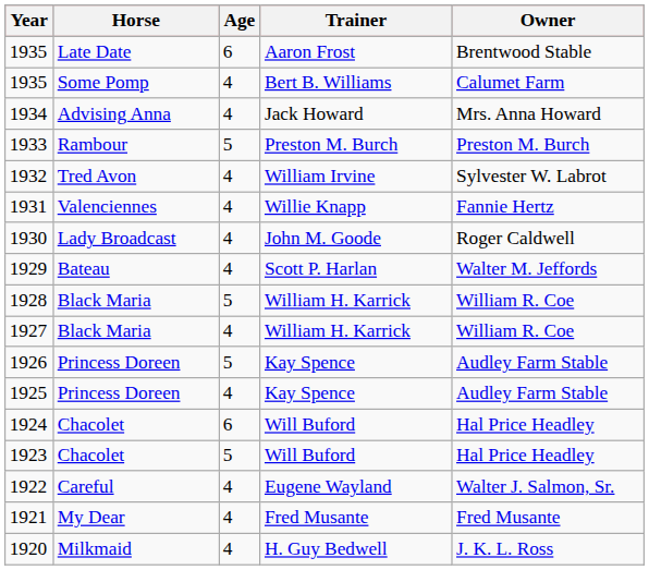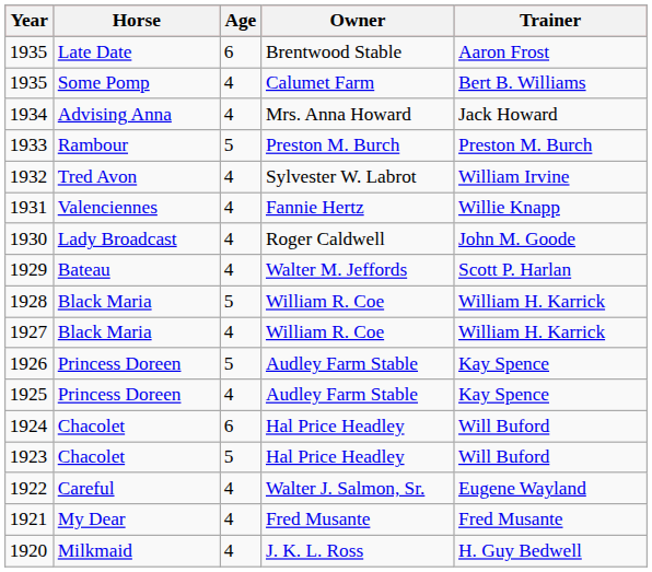columns swapped: Trainer <-> Owner
